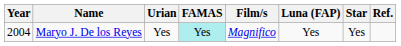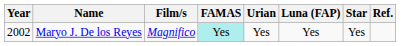columns swapped: Film/s <-> Urian
Maryo J. De los Reyes | Year: 2004 -> 2002
